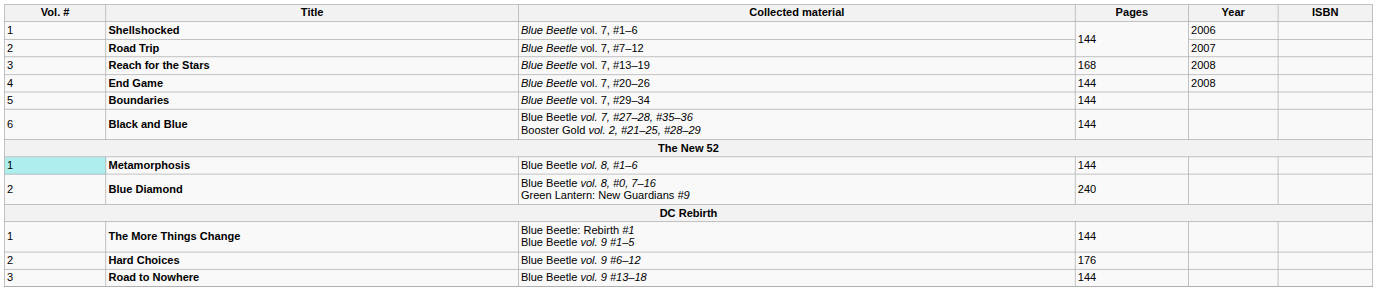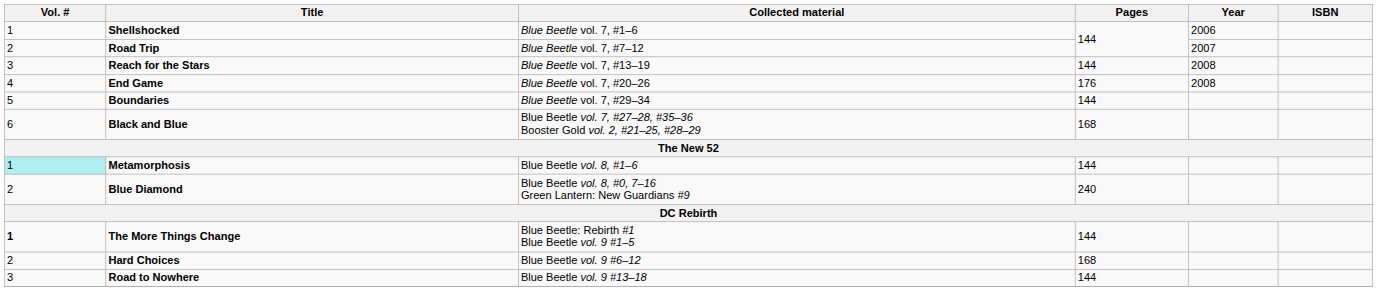Reach for the Stars | Pages: 168 -> 144
End Game | Pages: 144 -> 176
Black and Blue | Pages: 144 -> 168
The More Things Change | Vol. #: normal -> bold
Hard Choices | Pages: 176 -> 168
